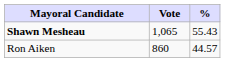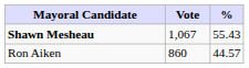Shawn Mesheau | Vote: 1,065 -> 1,067
